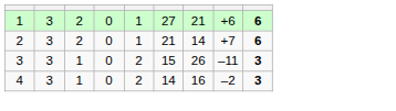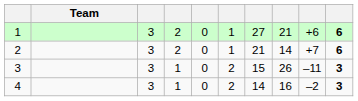+ column: Team
